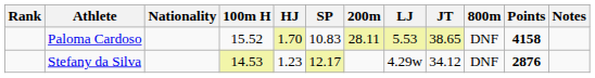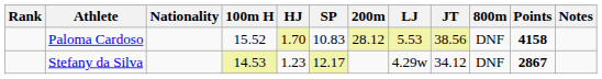Paloma Cardoso | 200m: 28.11 -> 28.12
Paloma Cardoso | JT: 38.65 -> 38.56
Stefany da Silva | Points: 2876 -> 2867
